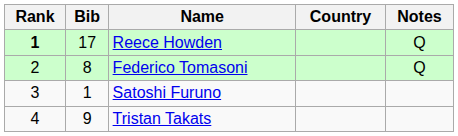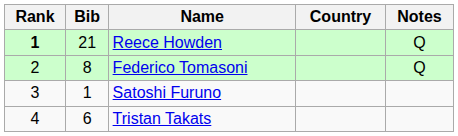Reece Howden | Bib: 17 -> 21
Tristan Takats | Bib: 9 -> 6
